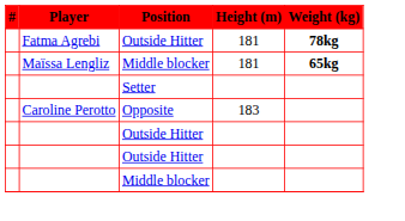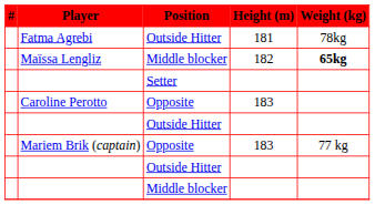Fatma Agrebi | Weight (kg): bold -> normal
Maïssa Lengliz | Height (m): 181 -> 182
+ row: Mariem Brik (captain) | Opposite | 183 | 77 kg
